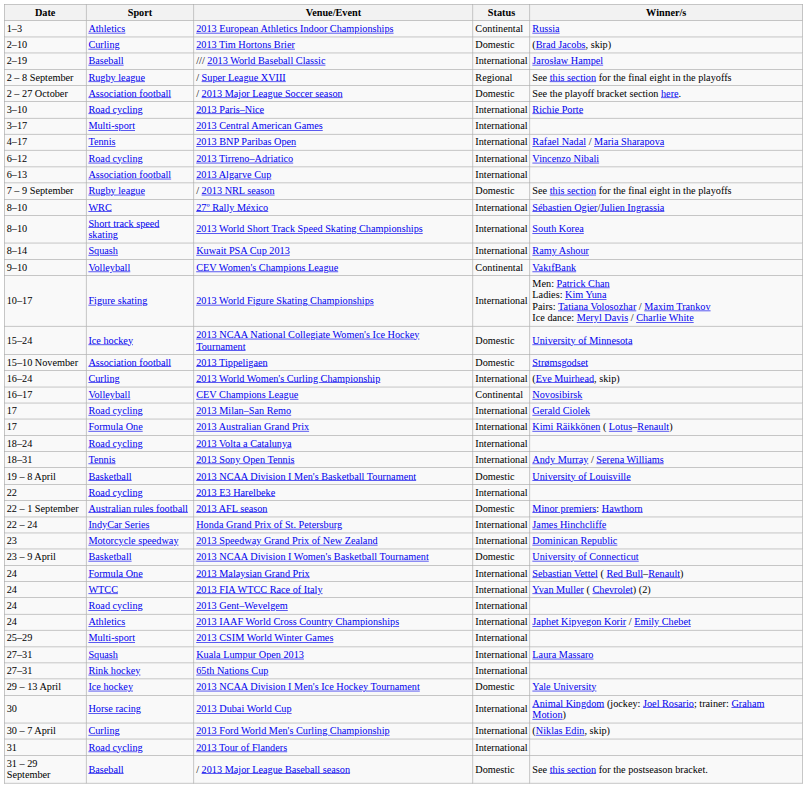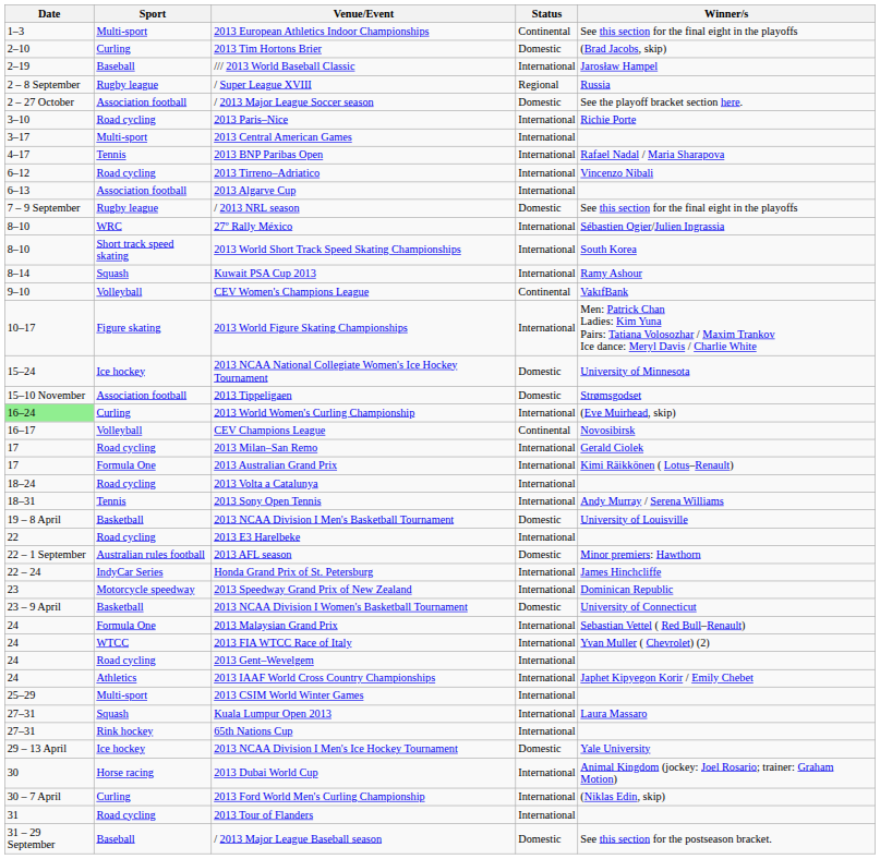2013 European Athletics Indoor Championships | Sport: Athletics -> Multi-sport
2013 European Athletics Indoor Championships | Winner/s: Russia -> See this section for the final eight in the playoffs
/ Super League XVIII | Winner/s: See this section for the final eight in the playoffs -> Russia
2013 World Women's Curling Championship | Date: no background -> lightgreen background
